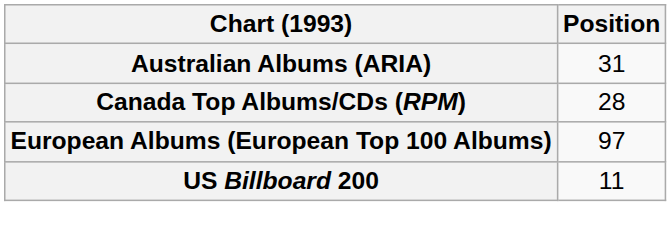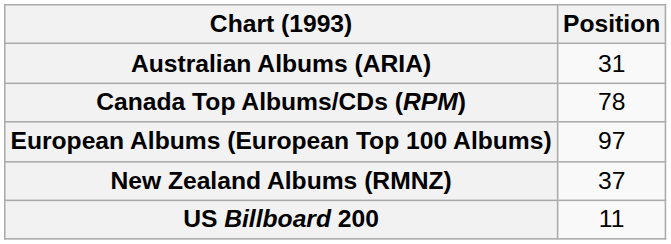Canada Top Albums/CDs (RPM) | Position: 28 -> 78
+ row: New Zealand Albums (RMNZ) | 37
